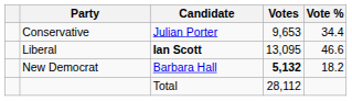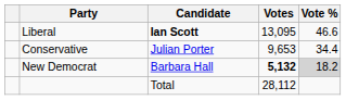rows swapped: Liberal <-> Conservative
New Democrat | Vote %: no background -> lightgrey background
